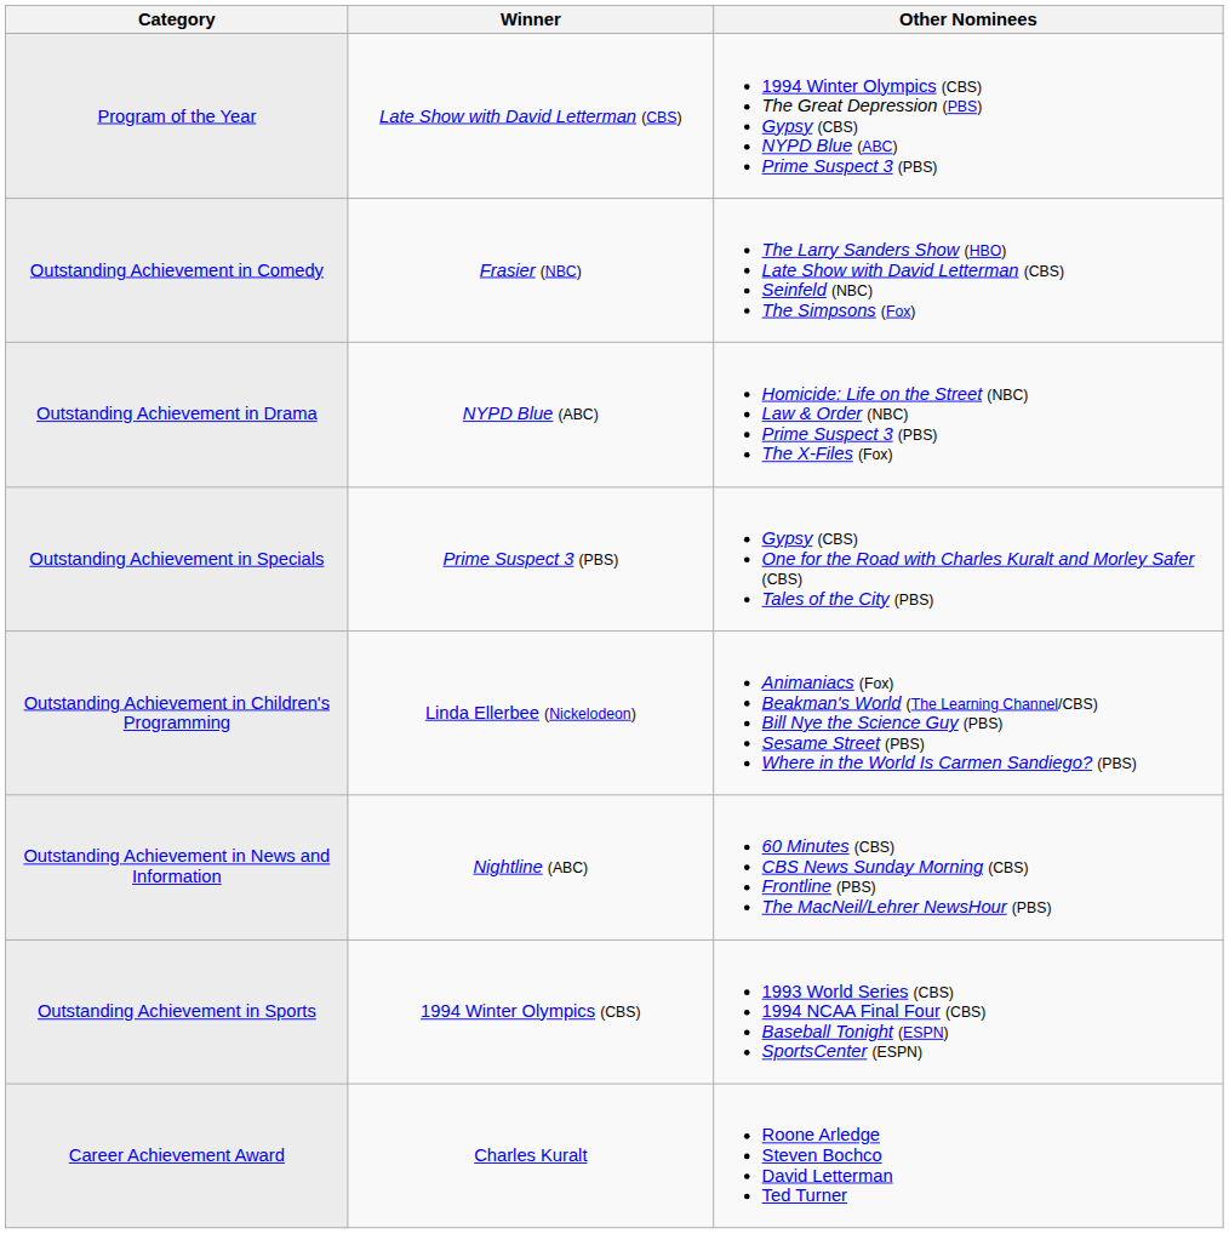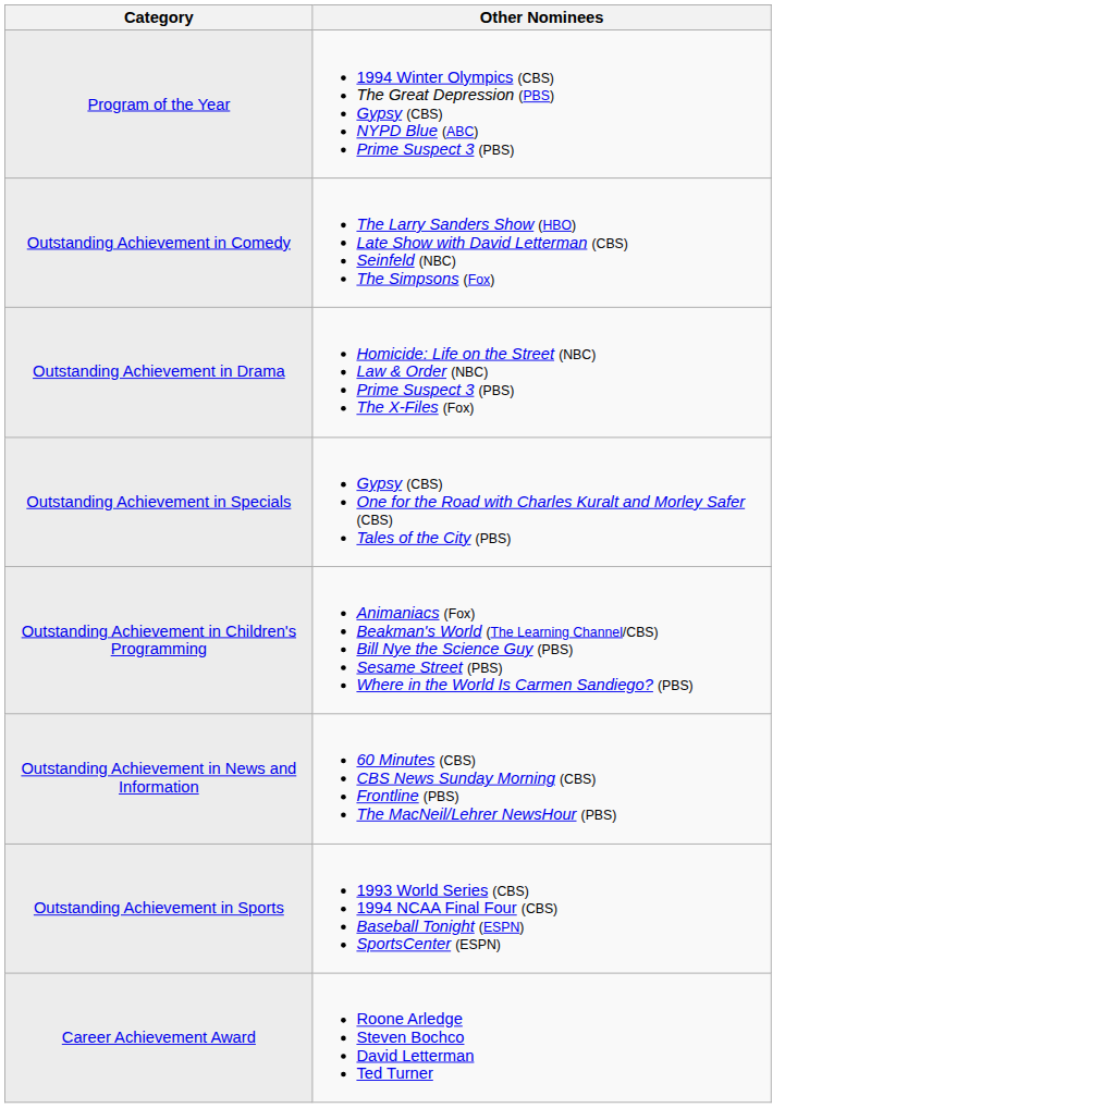- column: Winner | Late Show with David Letterman (CBS) | Frasier (NBC) | NYPD Blue (ABC) | Prime Suspect 3 (PBS) | Linda Ellerbee (Nickelodeon) | Nightline (ABC) | 1994 Winter Olympics (CBS) | Charles Kuralt
